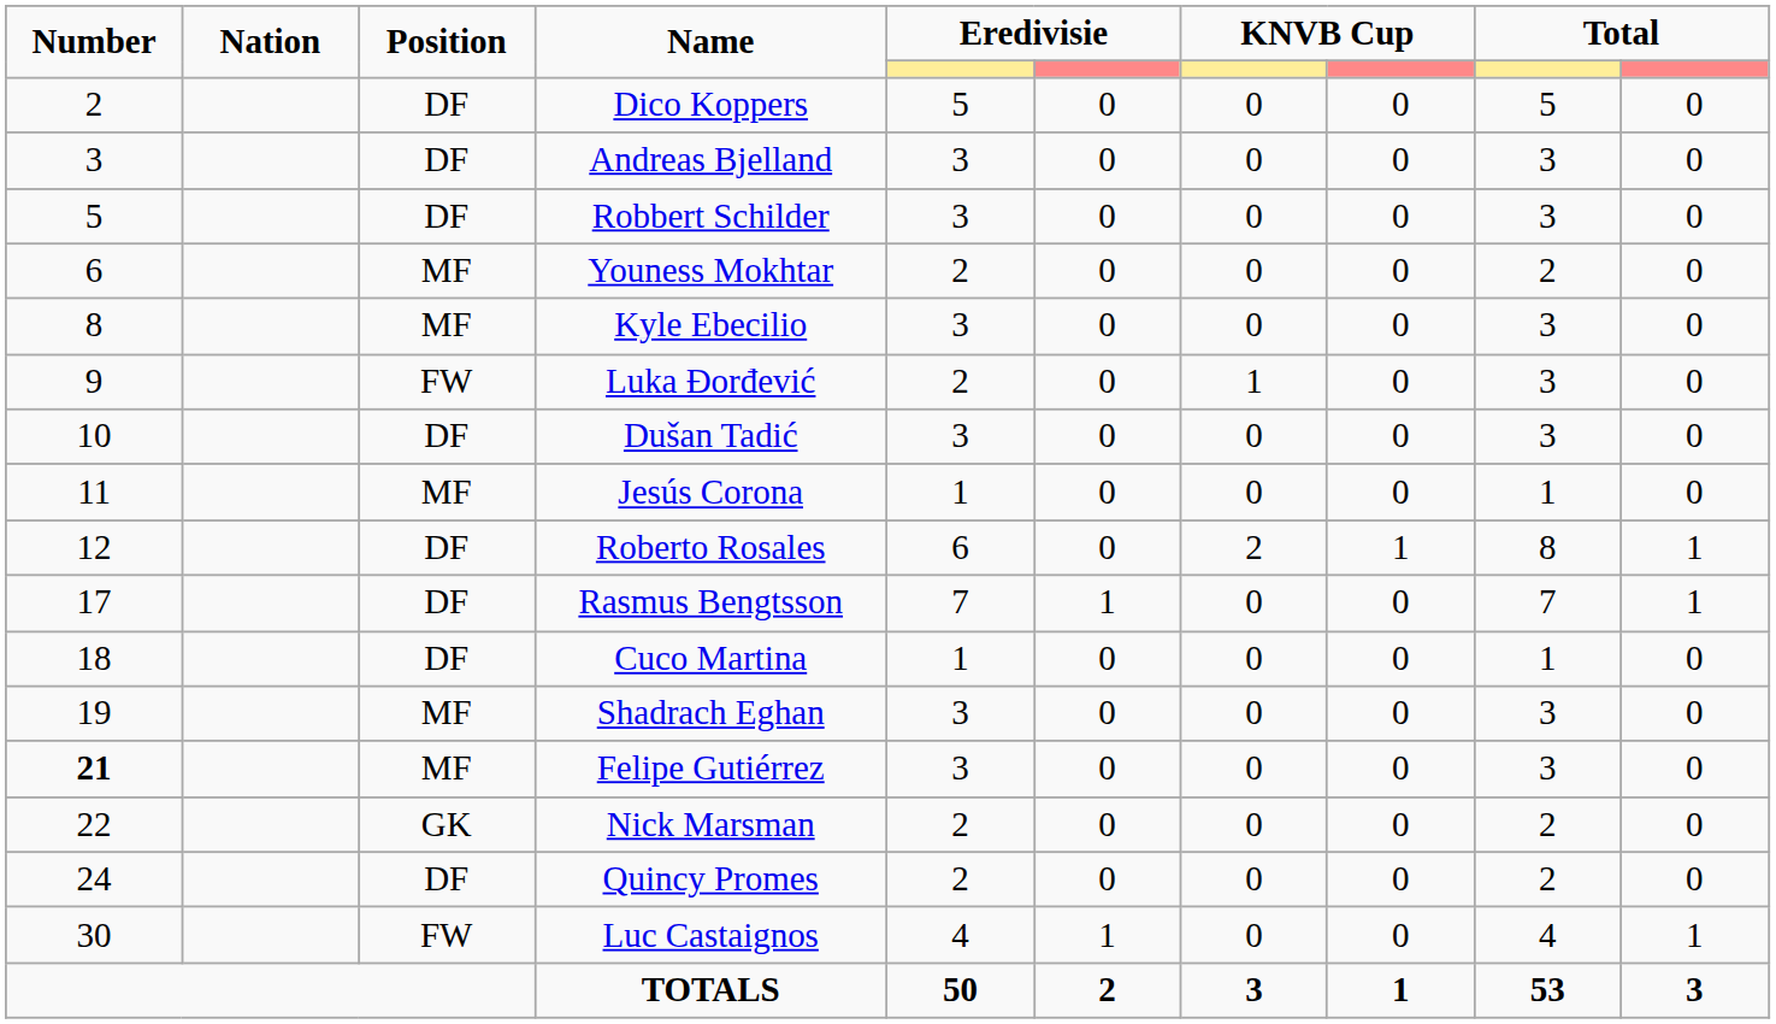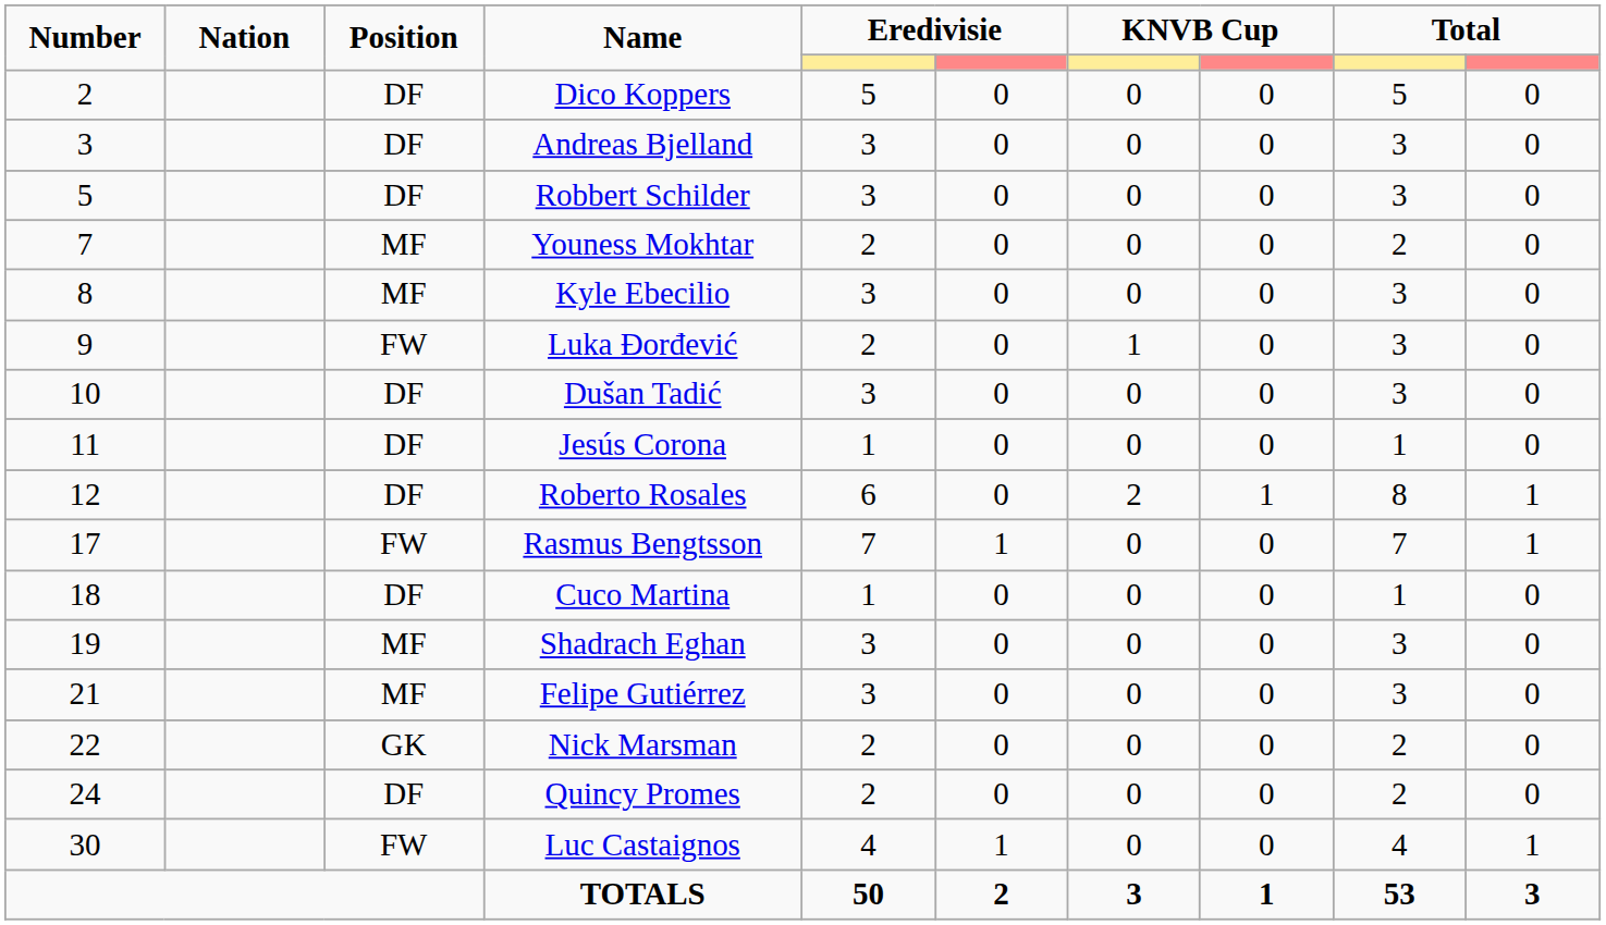Youness Mokhtar | Number: 6 -> 7
Jesús Corona | Position: MF -> DF
Rasmus Bengtsson | Position: DF -> FW
Felipe Gutiérrez | Number: bold -> normal
